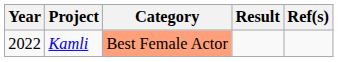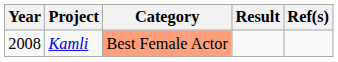Kamli | Year: 2022 -> 2008
